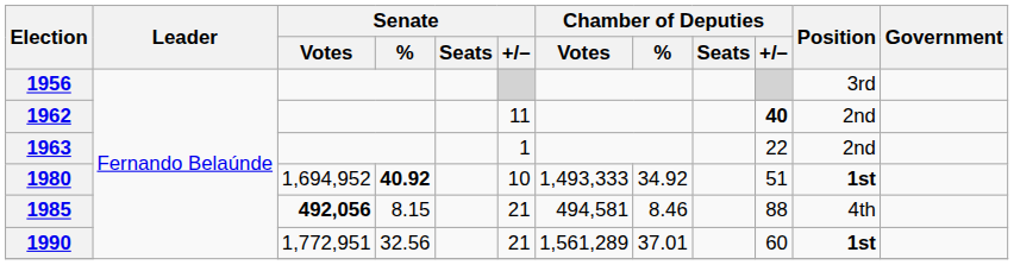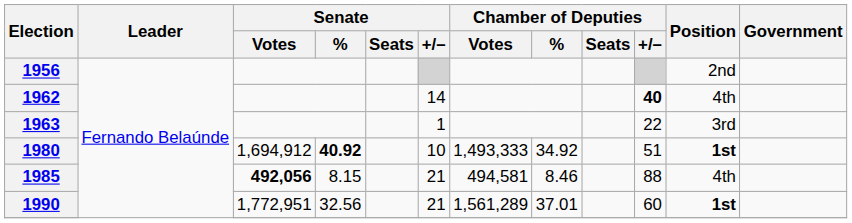1956 | Position: 3rd -> 2nd
1962 | Senate / +/–: 11 -> 14
1962 | Position: 2nd -> 4th
1963 | Position: 2nd -> 3rd
1980 | Senate / Votes: 1,694,952 -> 1,694,912
